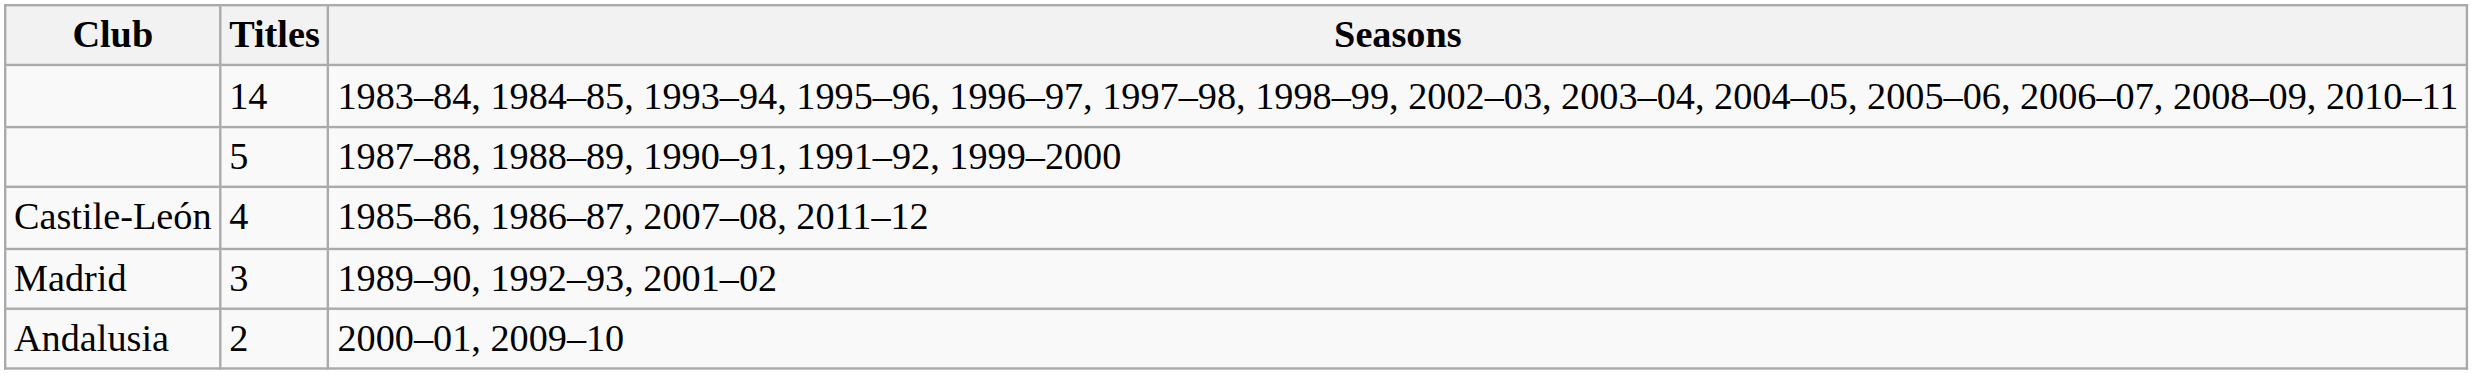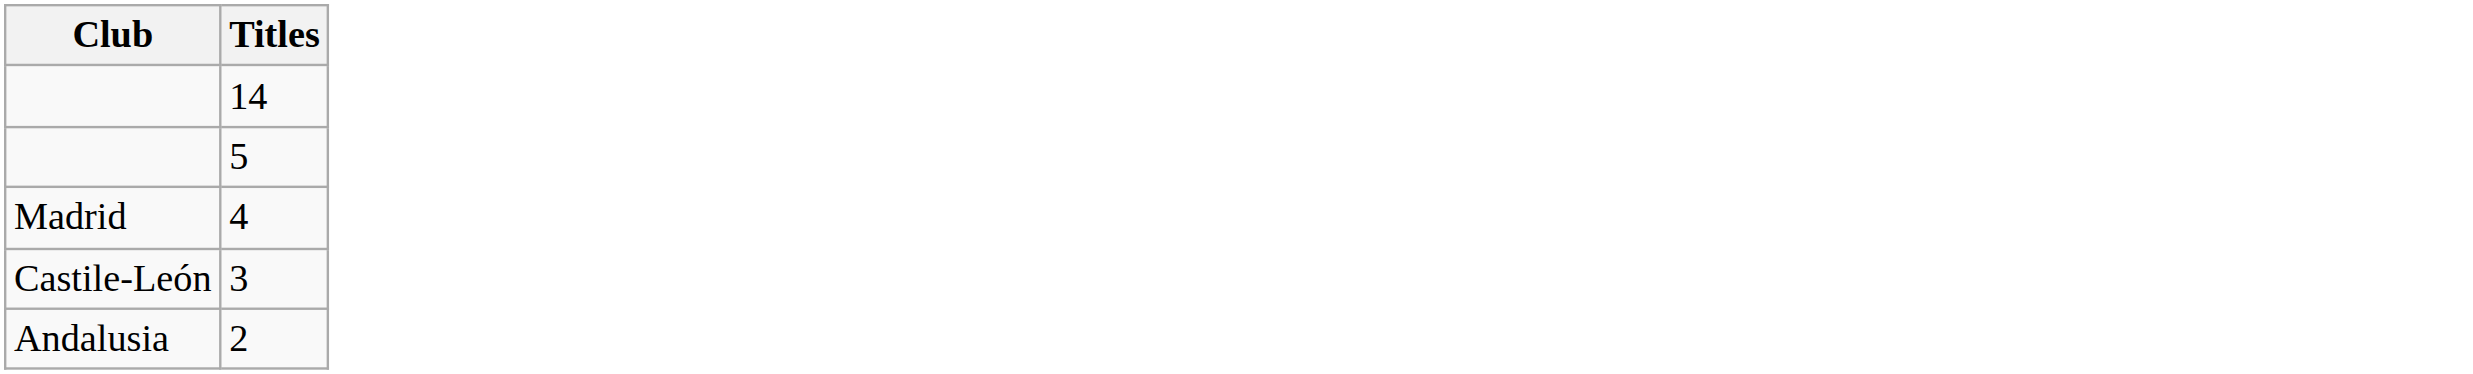- column: Seasons | 1983–84, 1984–85, 1993–94, 1995–96, 1996–97, 1997–98, 1998–99, 2002–03, 2003–04, 2004–05, 2005–06, 2006–07, 2008–09, 2010–11 | 1987–88, 1988–89, 1990–91, 1991–92, 1999–2000 | 1985–86, 1986–87, 2007–08, 2011–12 | 1989–90, 1992–93, 2001–02 | 2000–01, 2009–10
4 | Club: Castile-León -> Madrid
3 | Club: Madrid -> Castile-León
